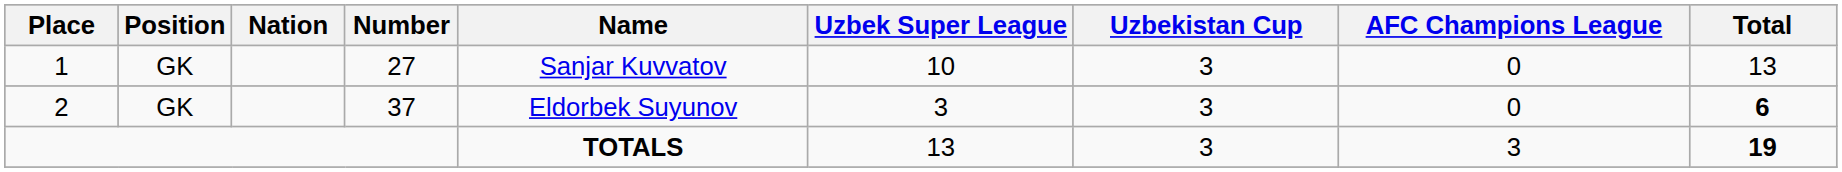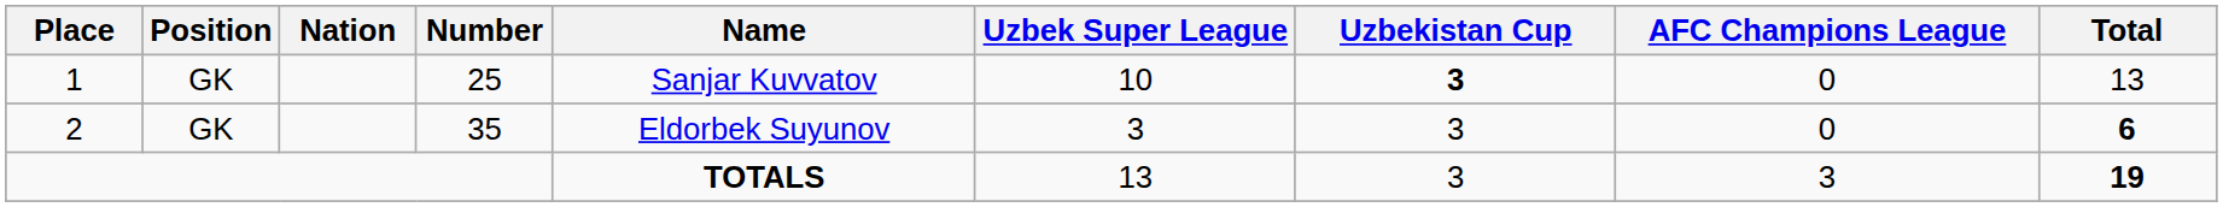1 | Number: 27 -> 25
1 | Uzbekistan Cup: normal -> bold
2 | Number: 37 -> 35
